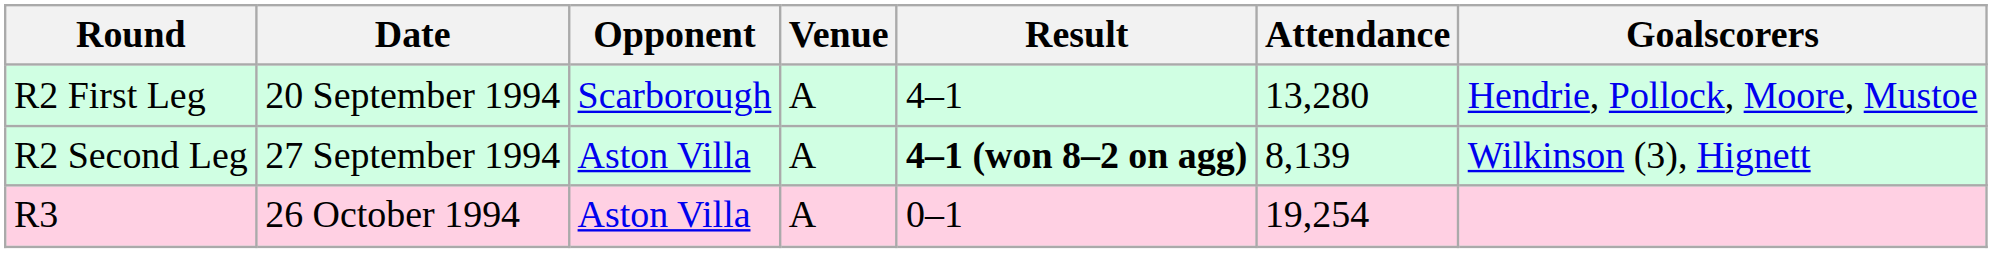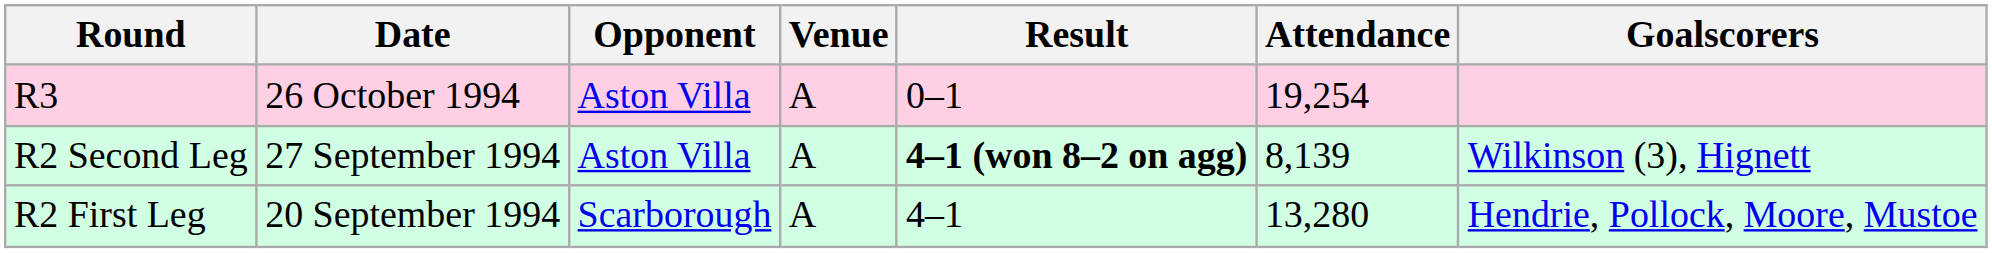rows swapped: R2 First Leg <-> R3
